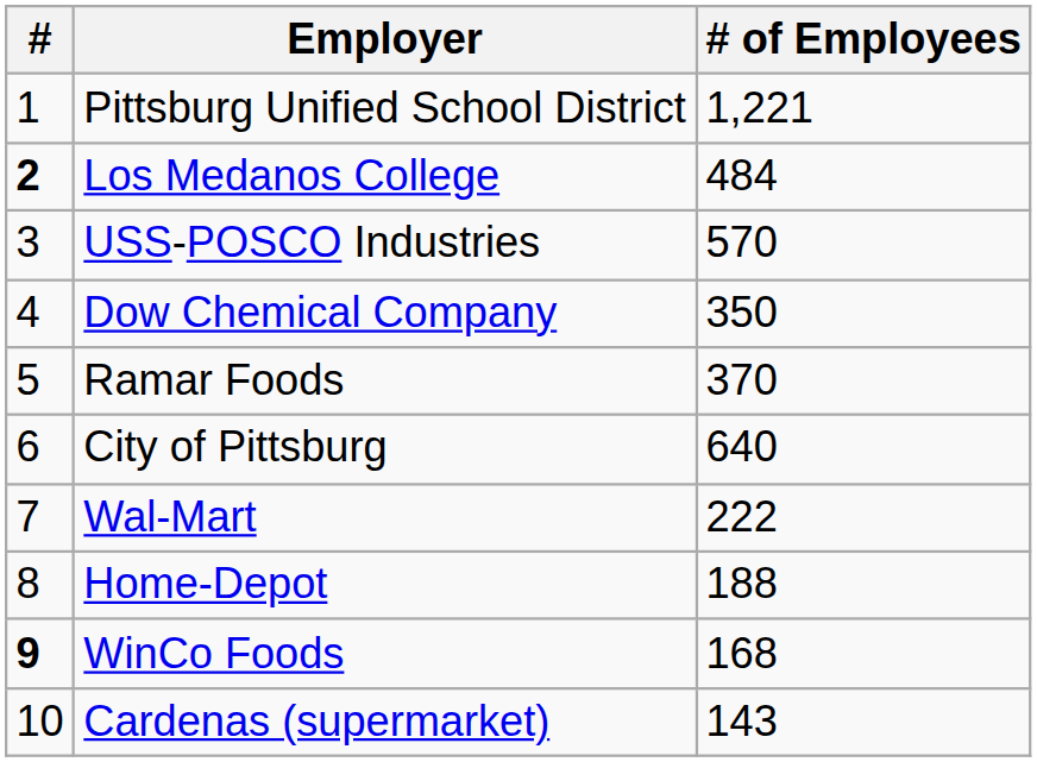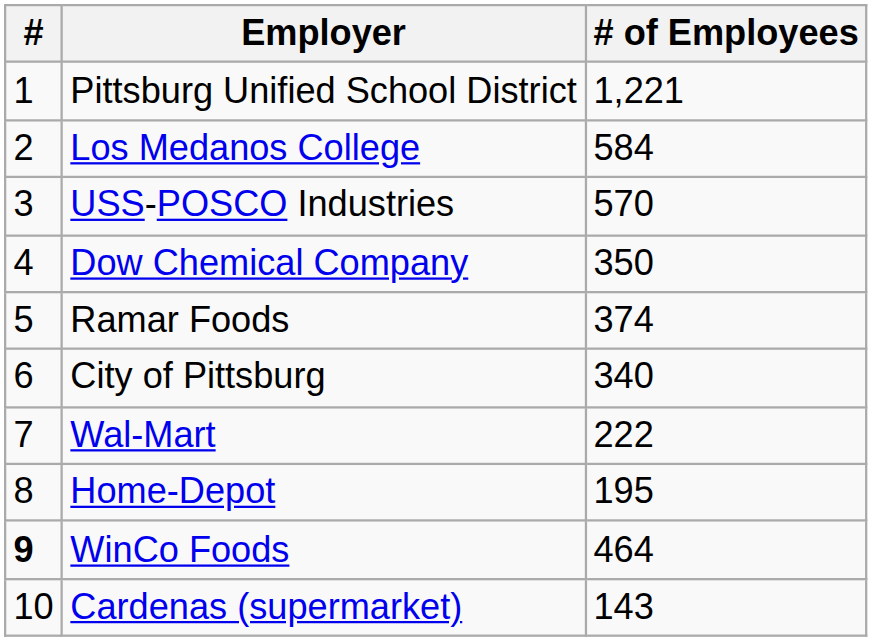Los Medanos College | #: bold -> normal
Los Medanos College | # of Employees: 484 -> 584
Ramar Foods | # of Employees: 370 -> 374
City of Pittsburg | # of Employees: 640 -> 340
Home-Depot | # of Employees: 188 -> 195
WinCo Foods | # of Employees: 168 -> 464
